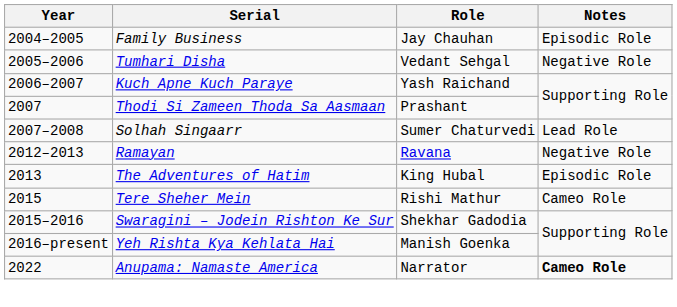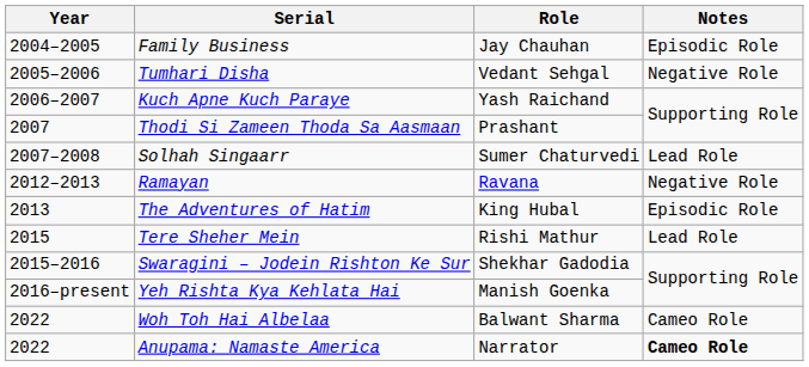Tere Sheher Mein | Notes: Cameo Role -> Lead Role
+ row: 2022 | Woh Toh Hai Albelaa | Balwant Sharma | Cameo Role
